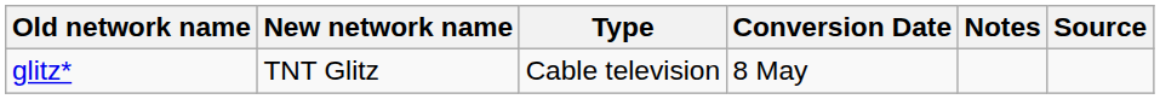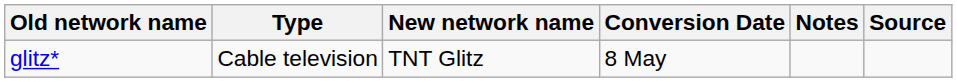columns swapped: New network name <-> Type
